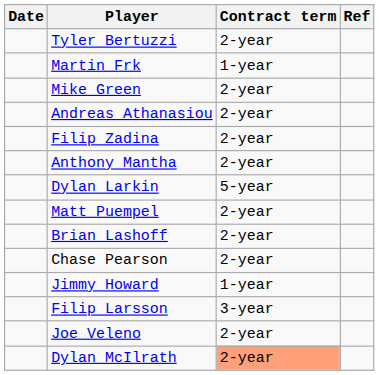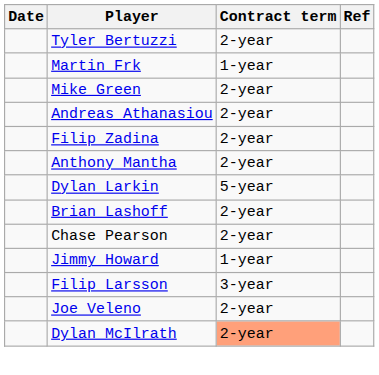- row: Matt Puempel | 2-year
